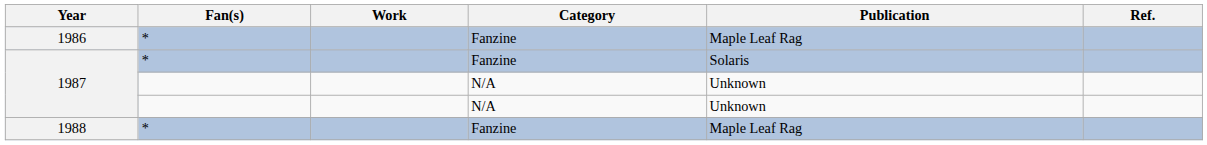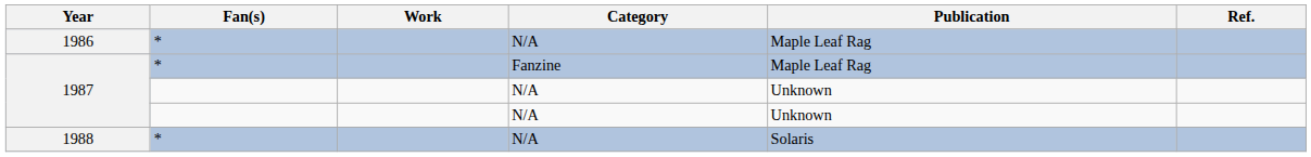1986 | Category: Fanzine -> N/A
1987 / * | Publication: Solaris -> Maple Leaf Rag
1988 | Category: Fanzine -> N/A
1988 | Publication: Maple Leaf Rag -> Solaris
